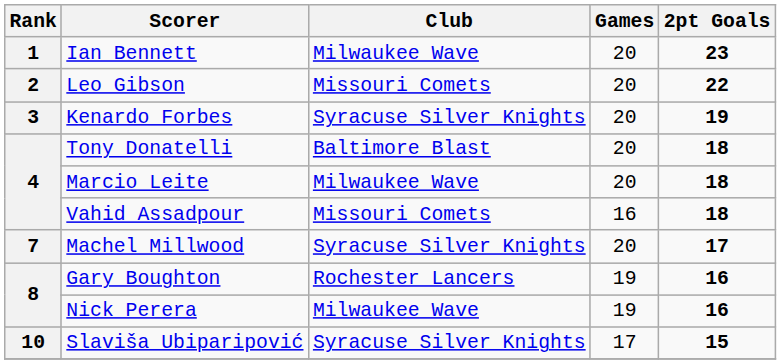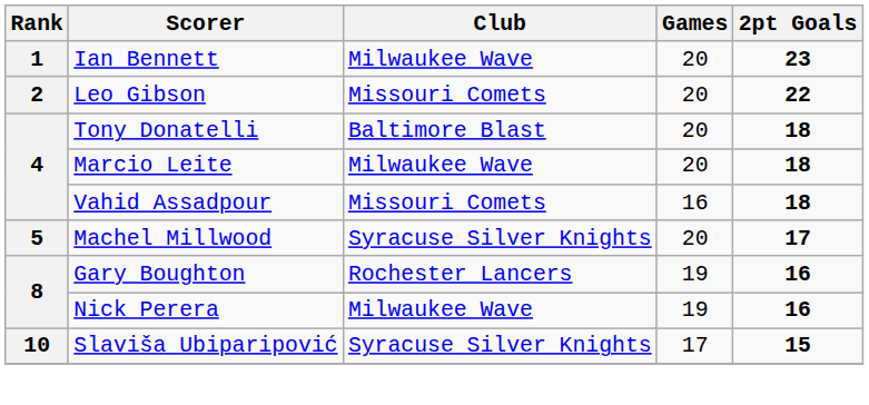- row: 3 | Kenardo Forbes | Syracuse Silver Knights | 20 | 19
Machel Millwood | Rank: 7 -> 5
